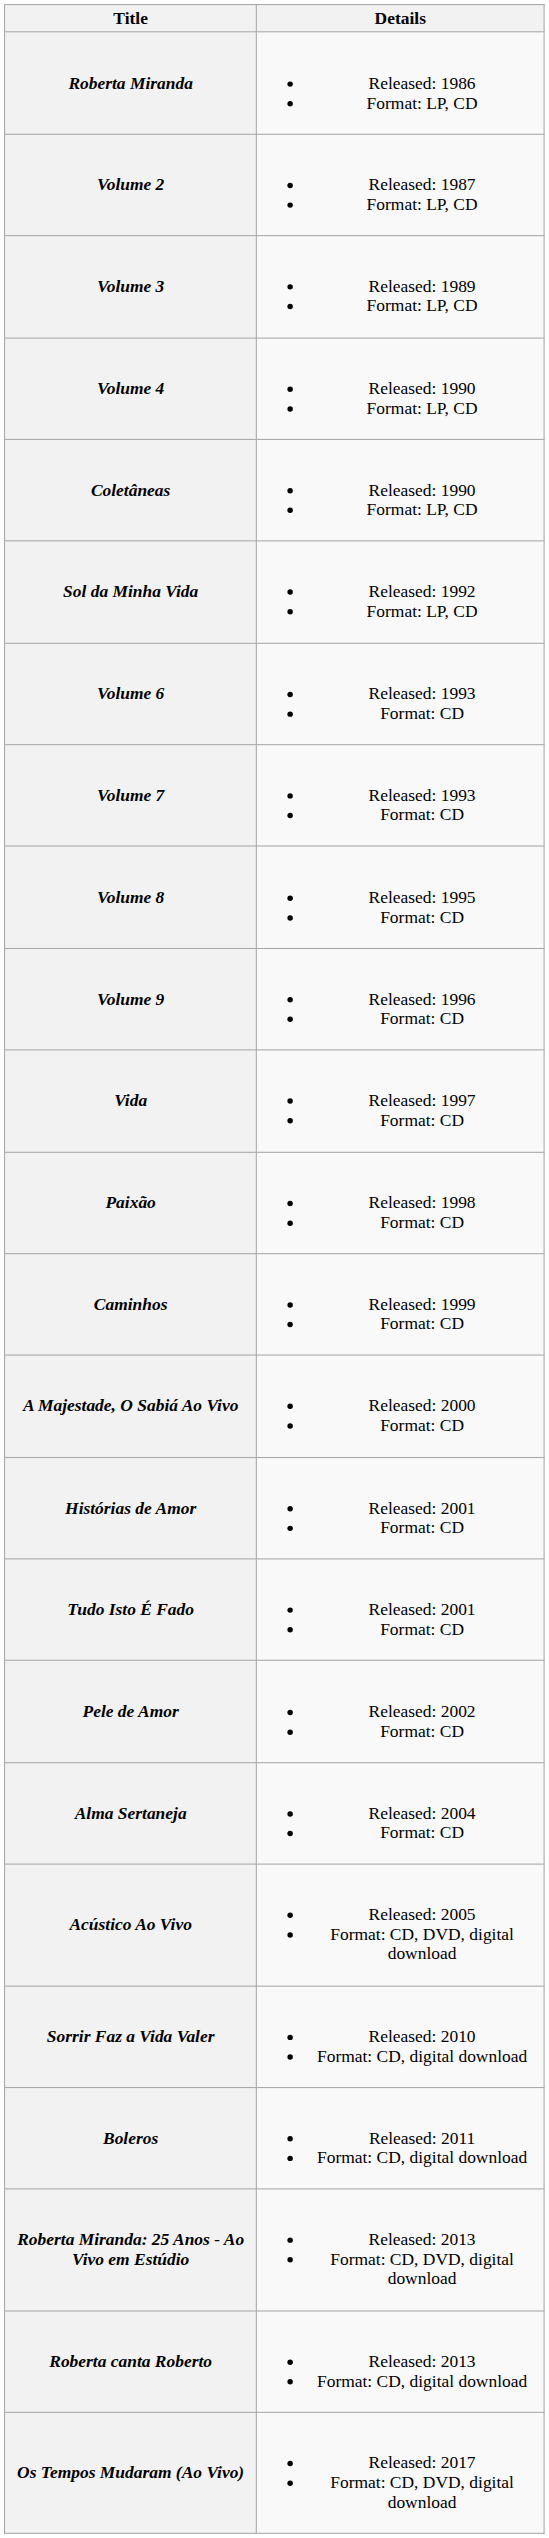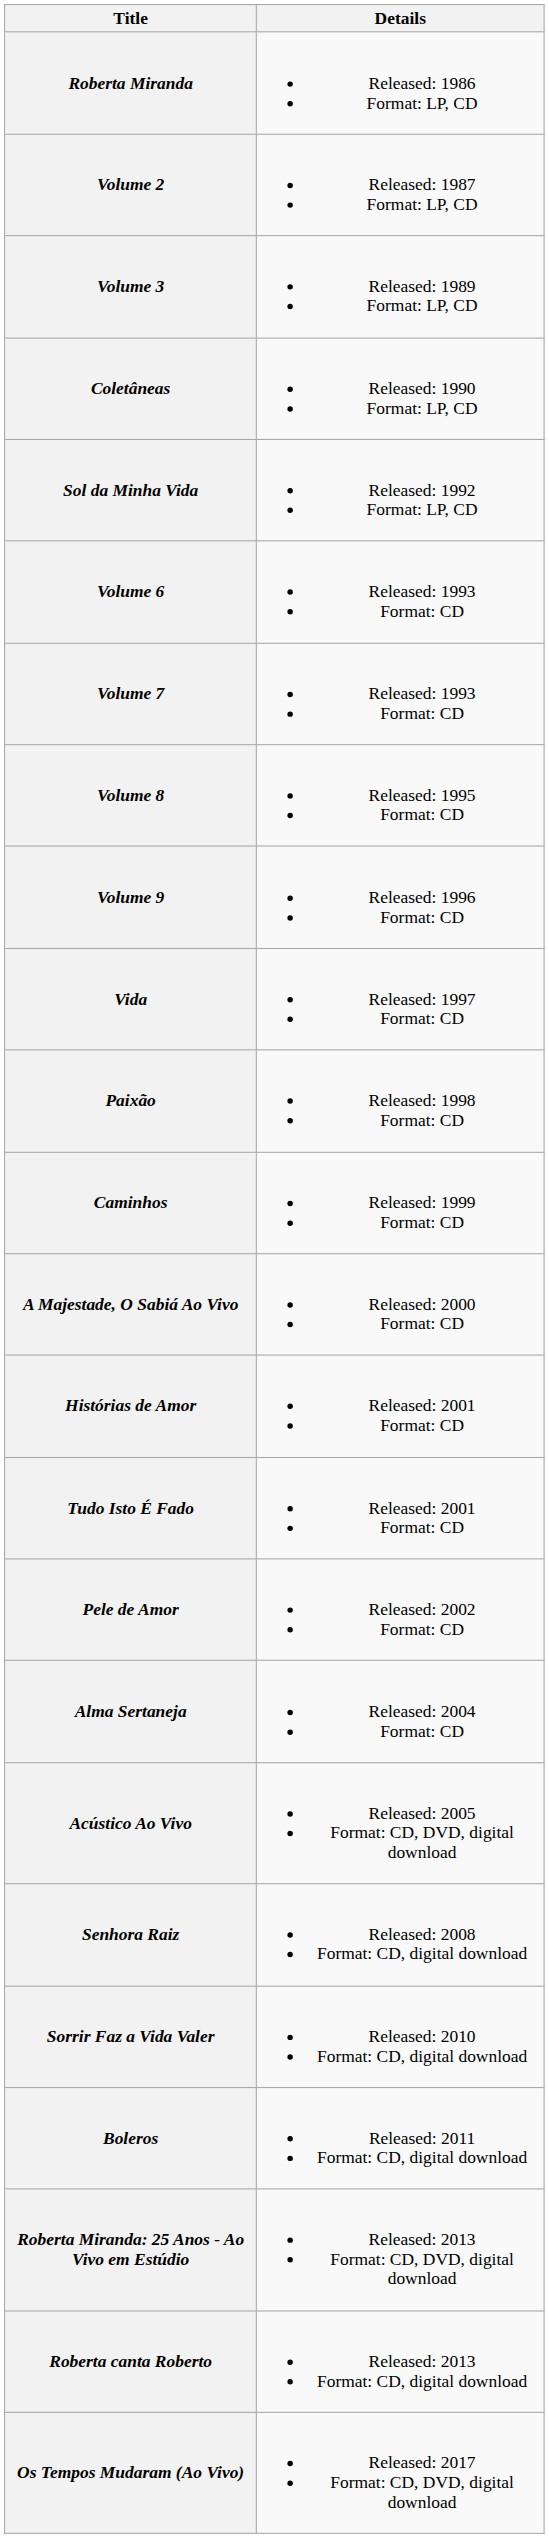- row: Volume 4 | Released: 1990 Format: LP, CD
+ row: Senhora Raiz | Released: 2008 Format: CD, digital download
